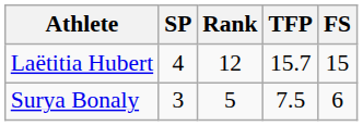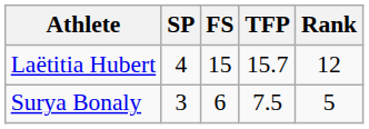columns swapped: FS <-> Rank
